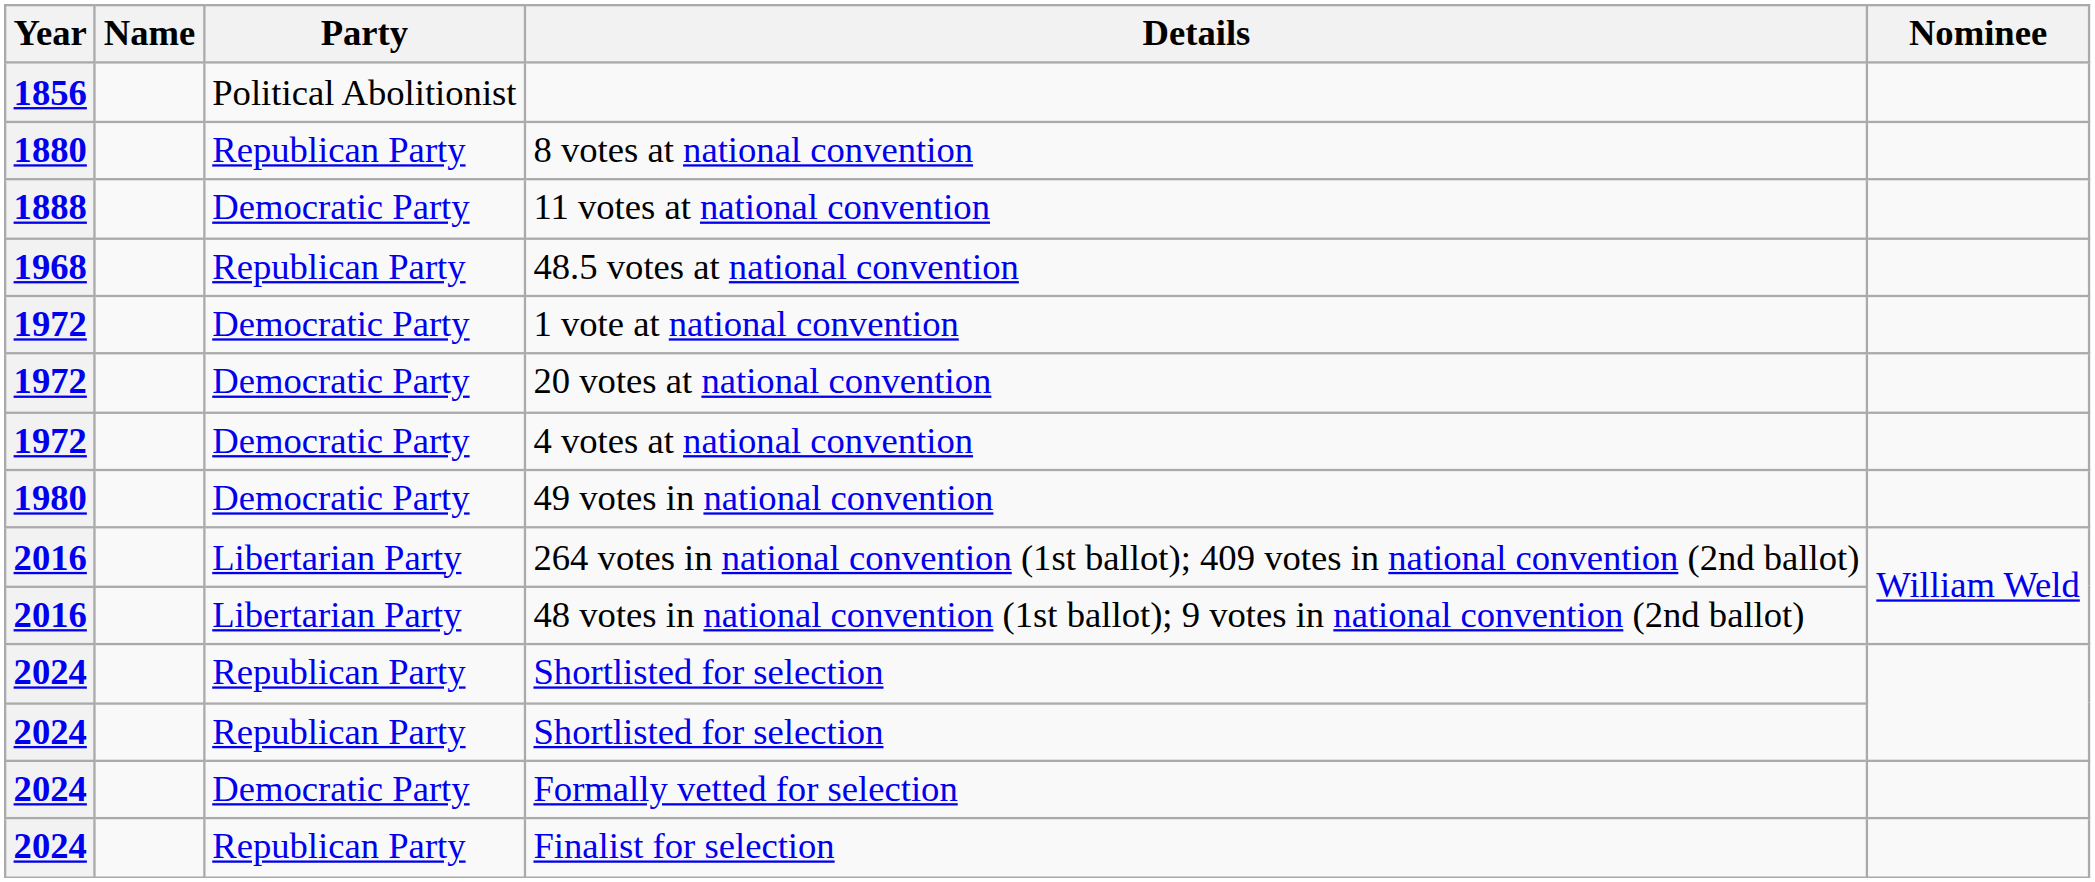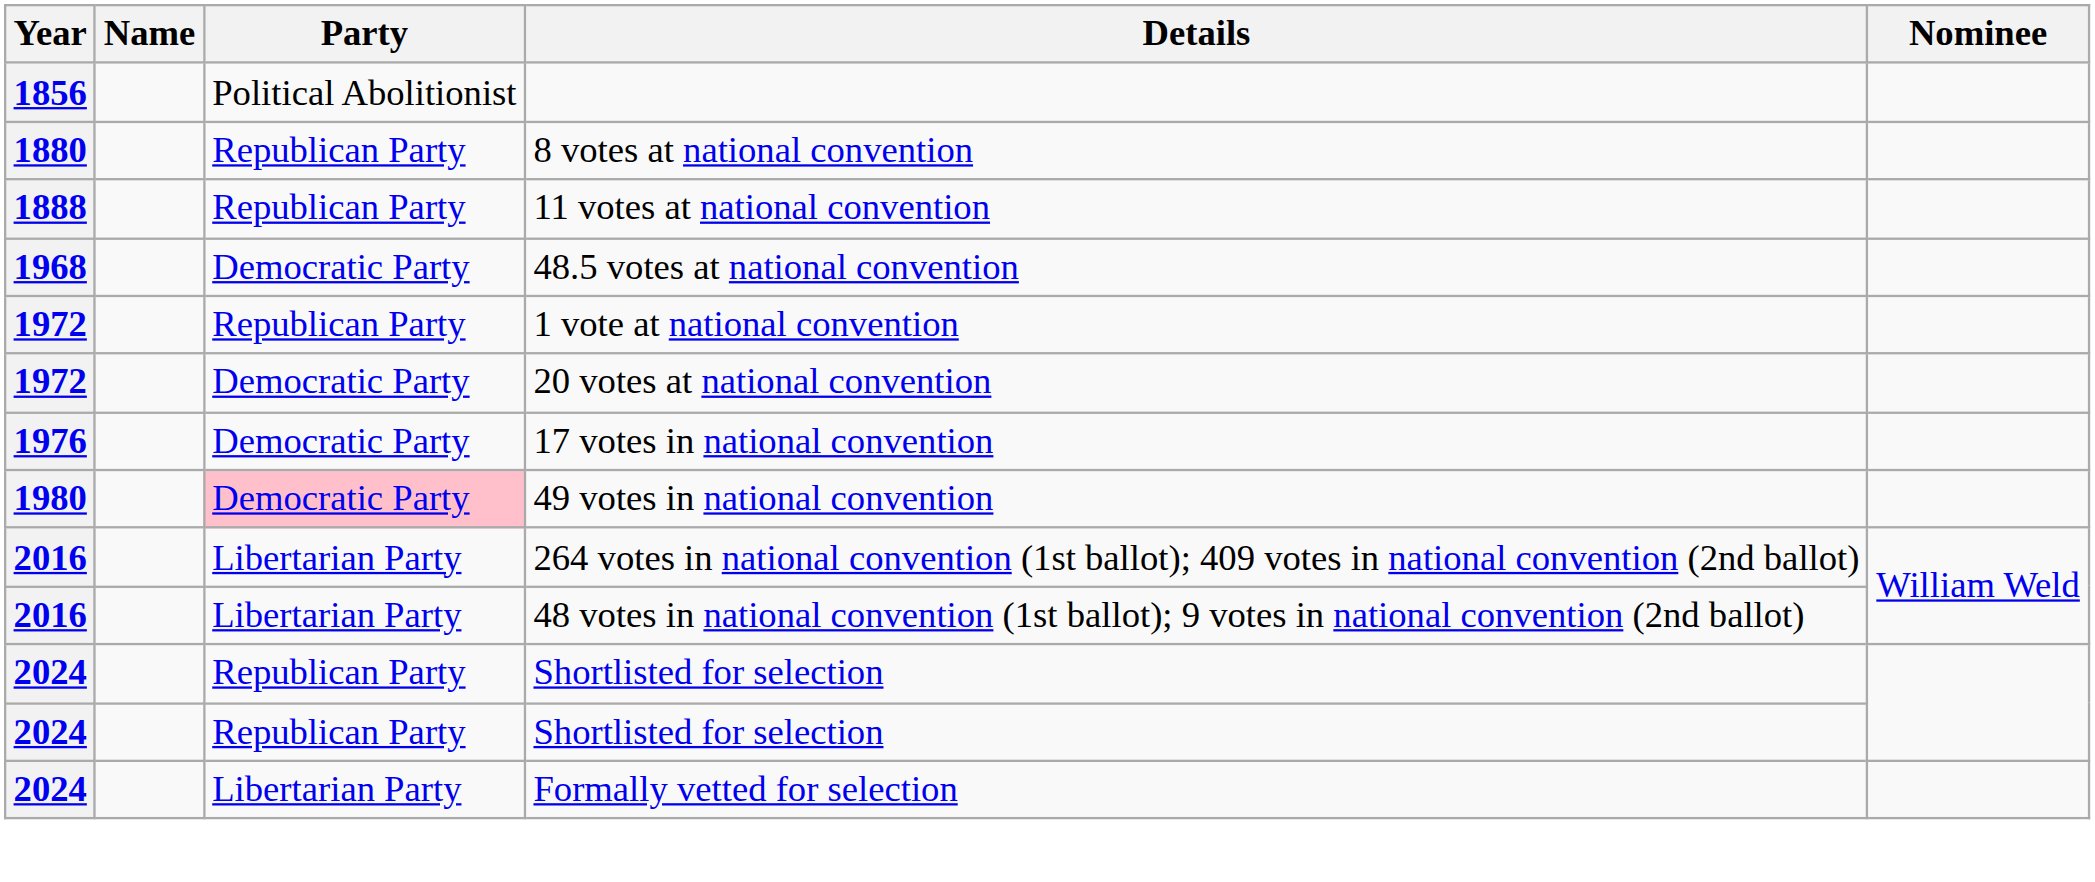11 votes at national convention | Party: Democratic Party -> Republican Party
48.5 votes at national convention | Party: Republican Party -> Democratic Party
1 vote at national convention | Party: Democratic Party -> Republican Party
- row: 1972 | Democratic Party | 4 votes at national convention
+ row: 1976 | Democratic Party | 17 votes in national convention
49 votes in national convention | Party: no background -> pink background
Formally vetted for selection | Party: Democratic Party -> Libertarian Party
- row: 2024 | Republican Party | Finalist for selection
